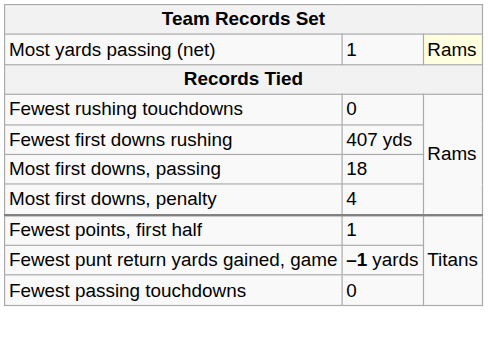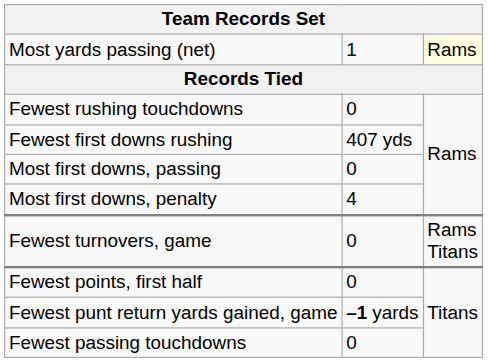Most first downs, passing | column 2: 18 -> 0
+ row: Fewest turnovers, game | 0 | Rams Titans
Fewest points, first half | column 2: 1 -> 0
